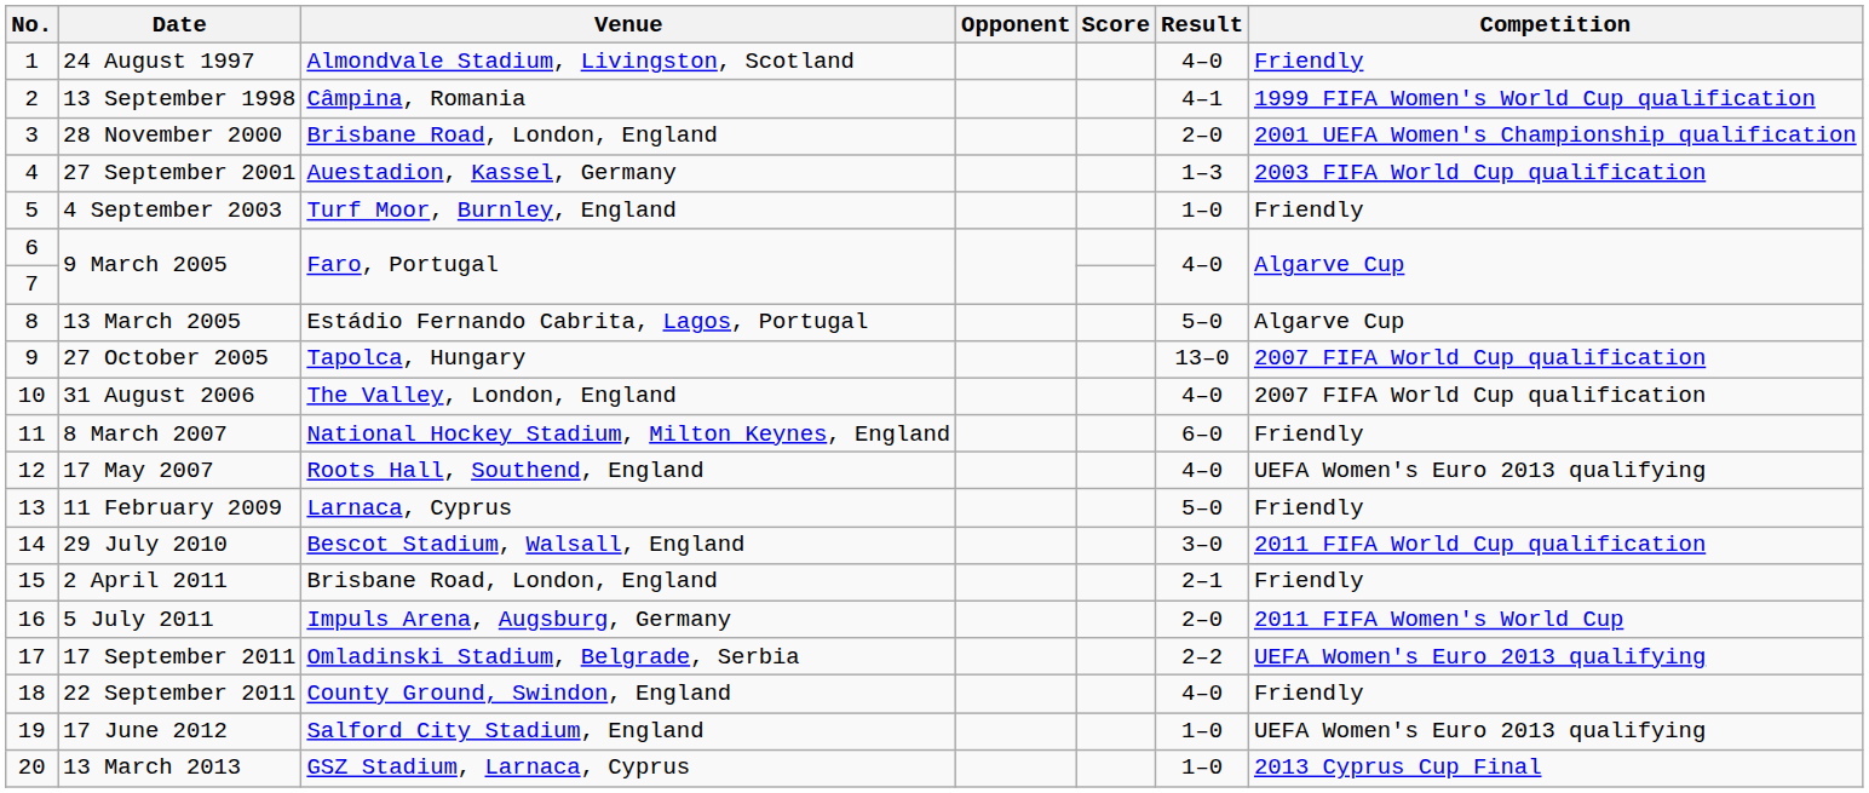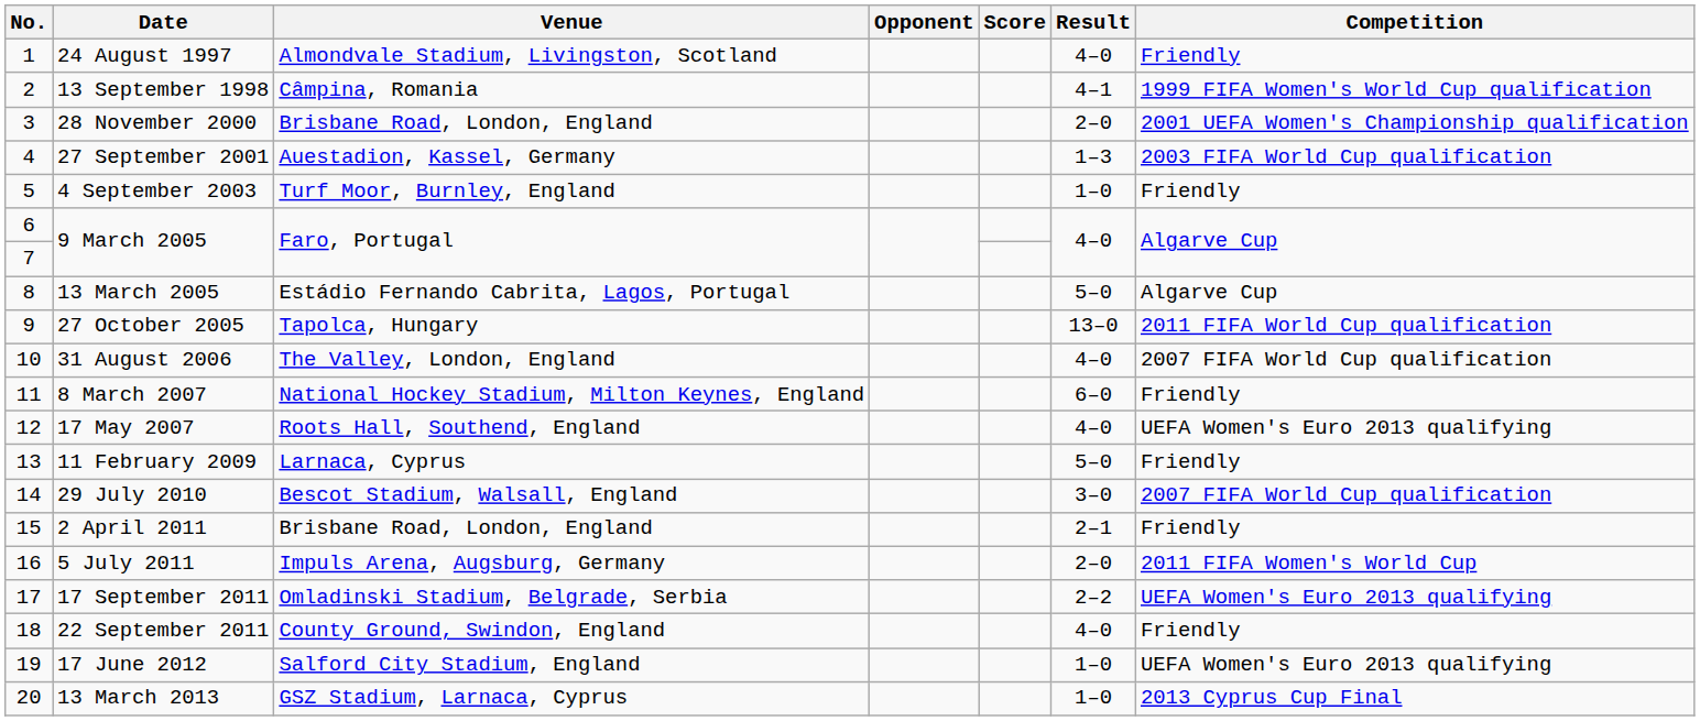27 October 2005 | Competition: 2007 FIFA World Cup qualification -> 2011 FIFA World Cup qualification
29 July 2010 | Competition: 2011 FIFA World Cup qualification -> 2007 FIFA World Cup qualification
